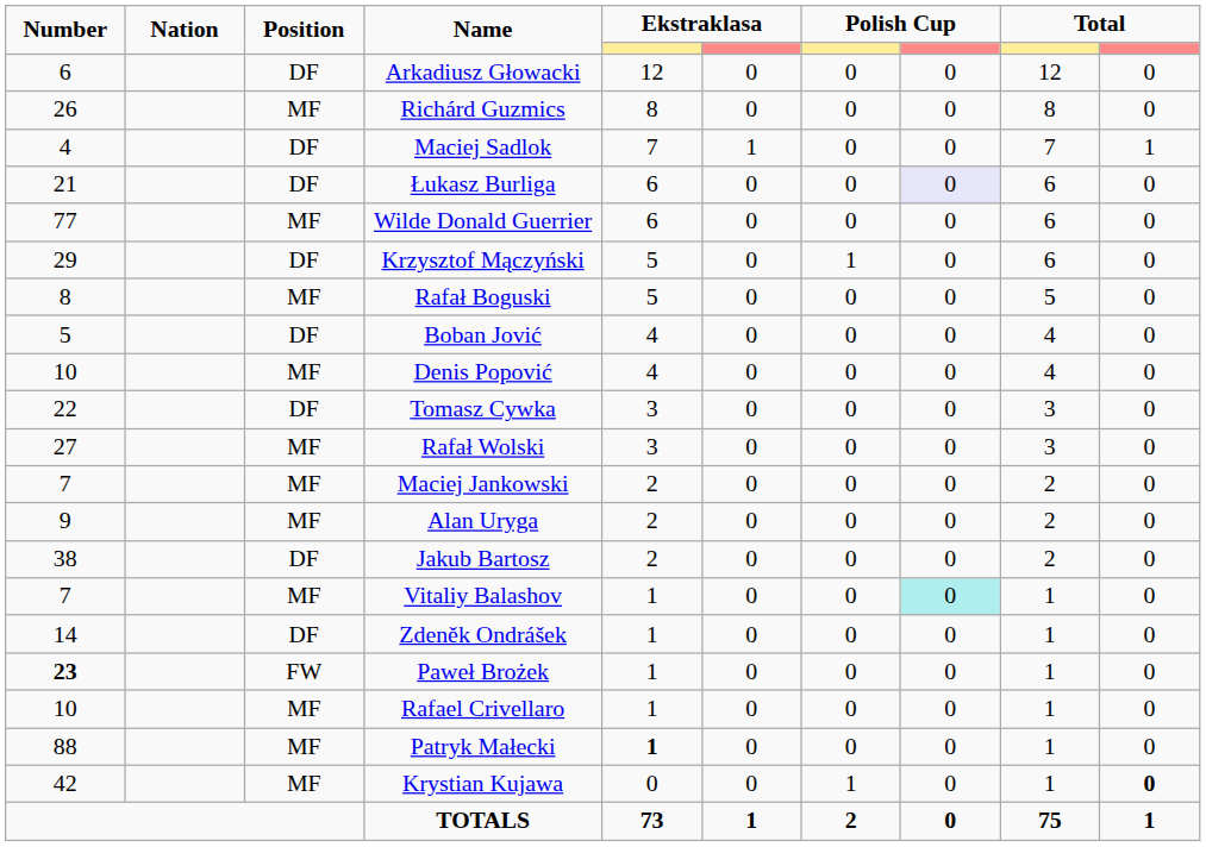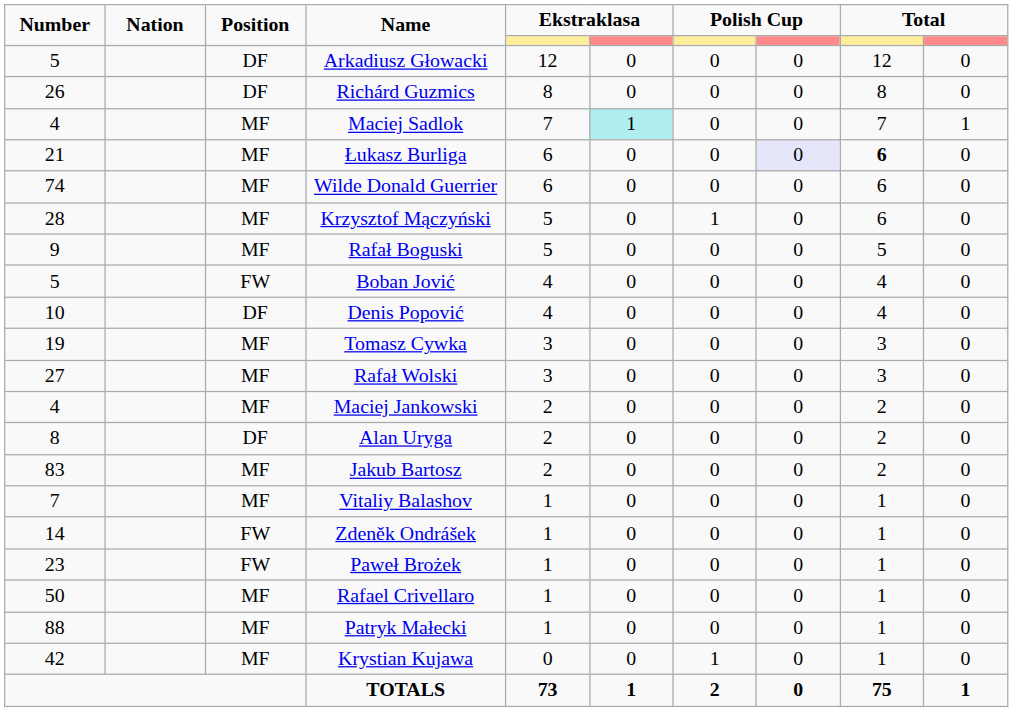Arkadiusz Głowacki | Number: 6 -> 5
Richárd Guzmics | Position: MF -> DF
Maciej Sadlok | Position: DF -> MF
Maciej Sadlok | column 6: no background -> paleturquoise background
Łukasz Burliga | Position: DF -> MF
Łukasz Burliga | column 9: normal -> bold
Wilde Donald Guerrier | Number: 77 -> 74
Krzysztof Mączyński | Number: 29 -> 28
Krzysztof Mączyński | Position: DF -> MF
Rafał Boguski | Number: 8 -> 9
Boban Jović | Position: DF -> FW
Denis Popović | Position: MF -> DF
Tomasz Cywka | Number: 22 -> 19
Tomasz Cywka | Position: DF -> MF
Maciej Jankowski | Number: 7 -> 4
Alan Uryga | Number: 9 -> 8
Alan Uryga | Position: MF -> DF
Jakub Bartosz | Number: 38 -> 83
Jakub Bartosz | Position: DF -> MF
Vitaliy Balashov | column 8: paleturquoise background -> no background
Zdeněk Ondrášek | Position: DF -> FW
Paweł Brożek | Number: bold -> normal
Rafael Crivellaro | Number: 10 -> 50
Patryk Małecki | column 5: bold -> normal
Krystian Kujawa | column 10: bold -> normal
